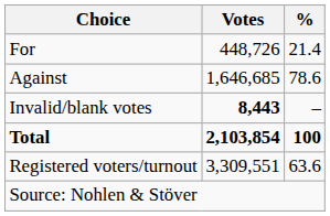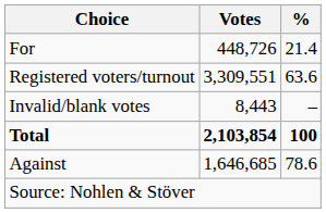rows swapped: Against <-> Registered voters/turnout
Invalid/blank votes | Votes: bold -> normal
